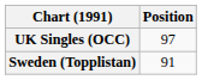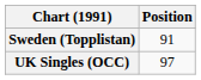rows swapped: Sweden (Topplistan) <-> UK Singles (OCC)
